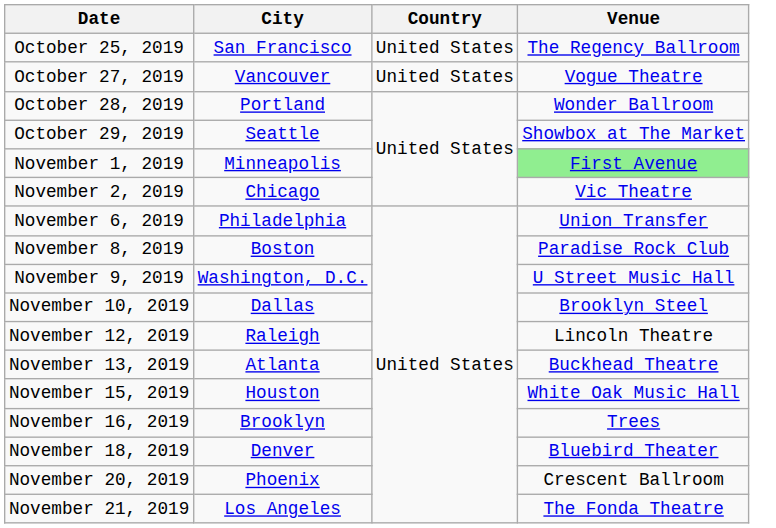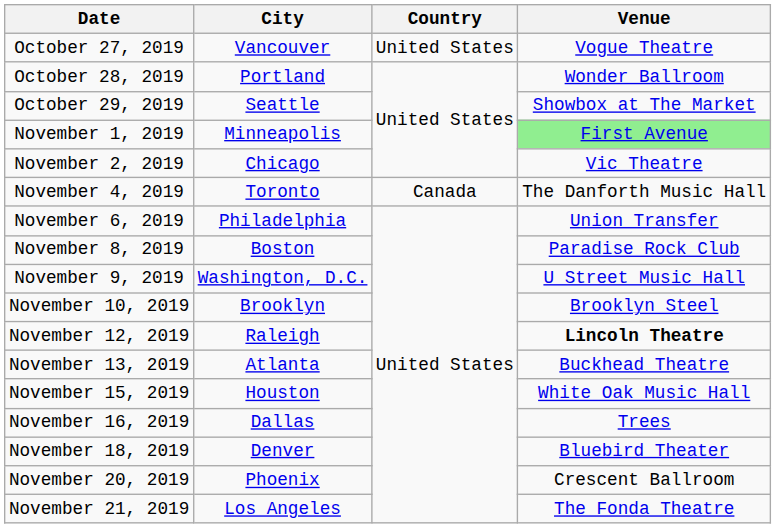- row: October 25, 2019 | San Francisco | United States | The Regency Ballroom
+ row: November 4, 2019 | Toronto | Canada | The Danforth Music Hall
November 10, 2019 | City: Dallas -> Brooklyn
November 12, 2019 | Venue: normal -> bold
November 16, 2019 | City: Brooklyn -> Dallas
